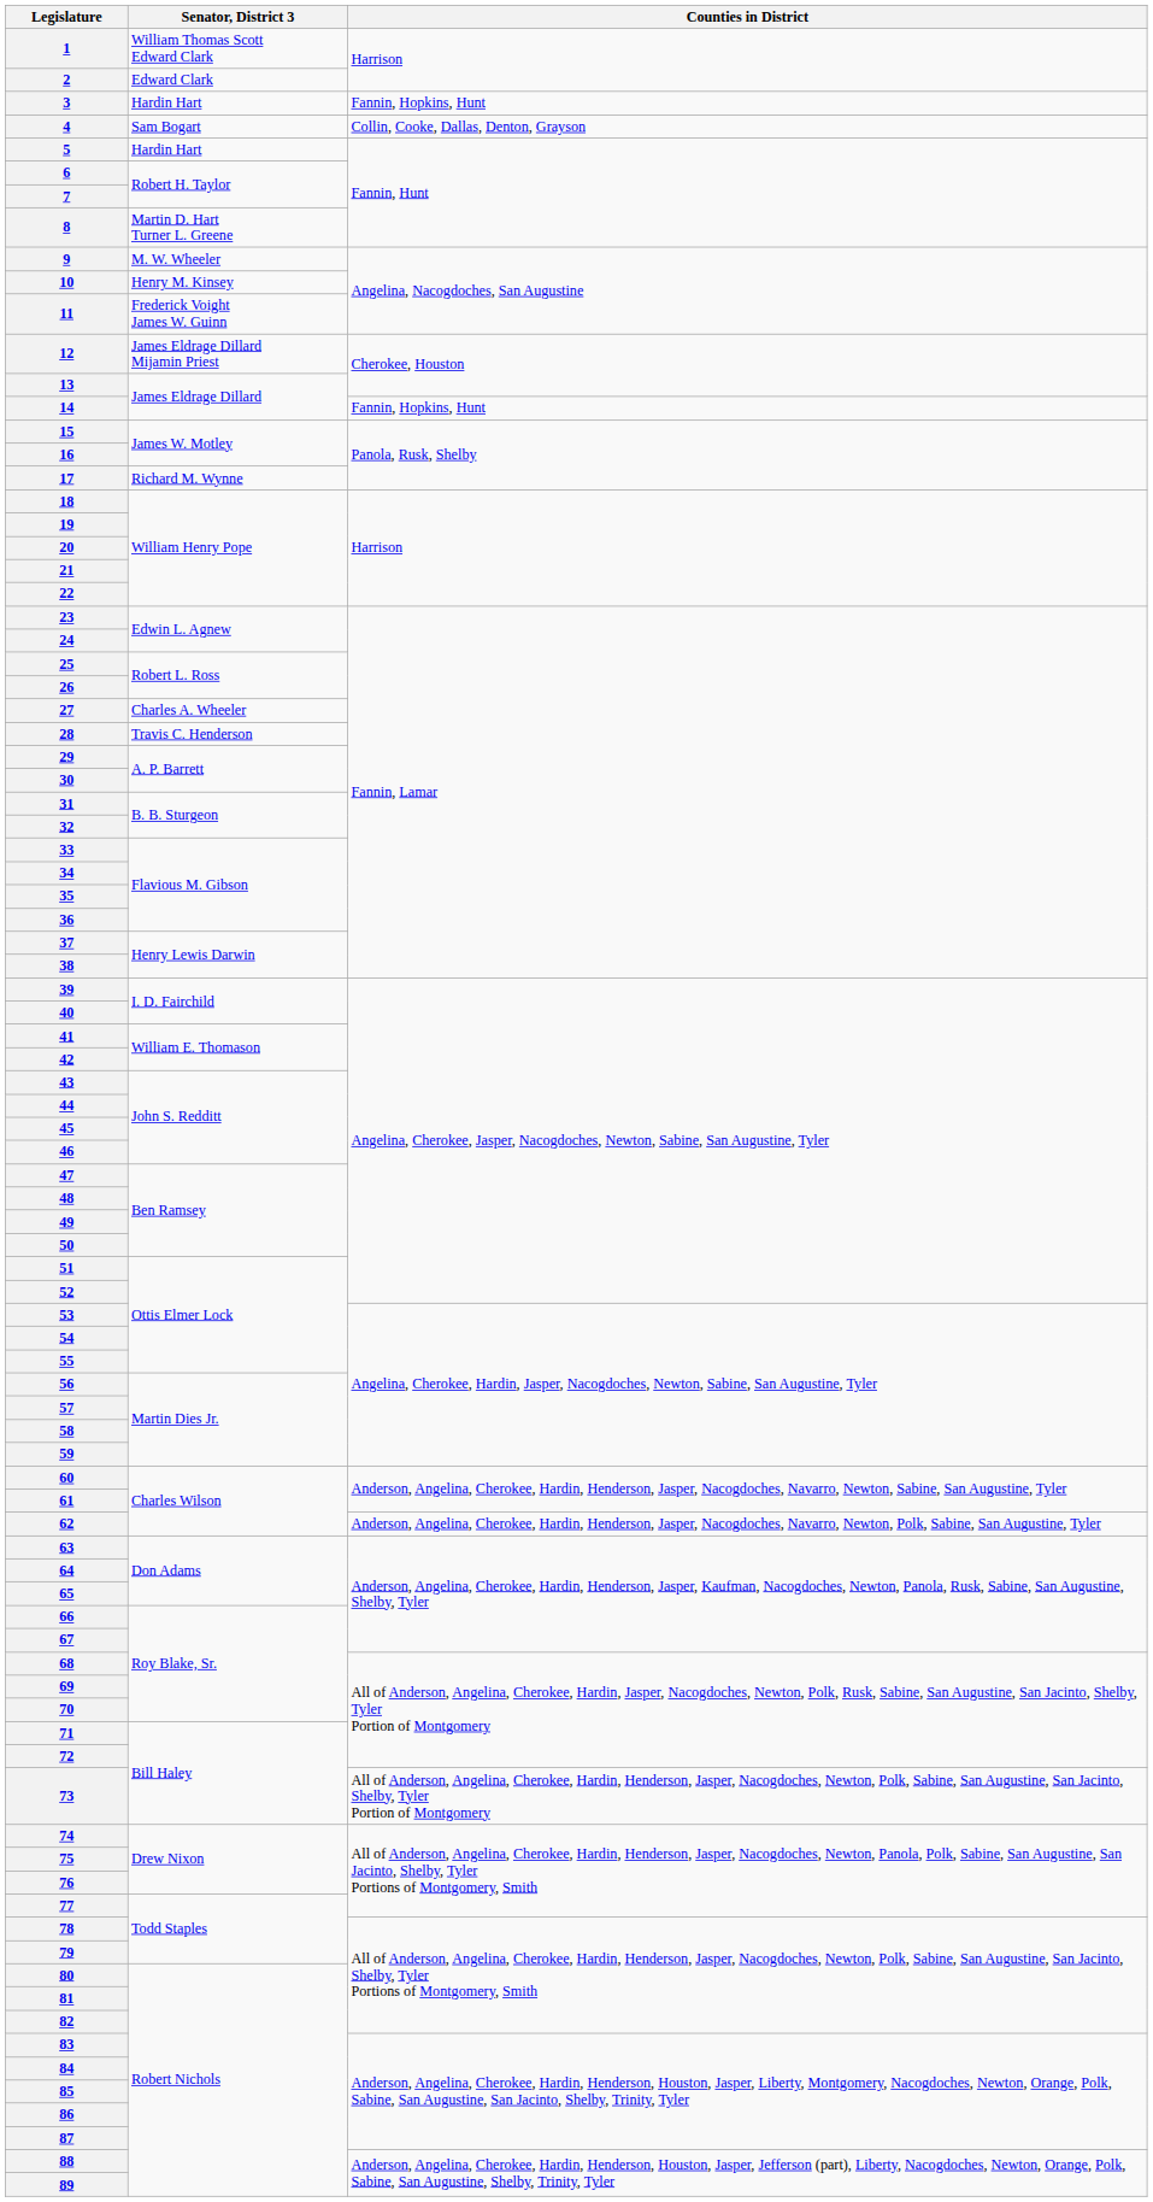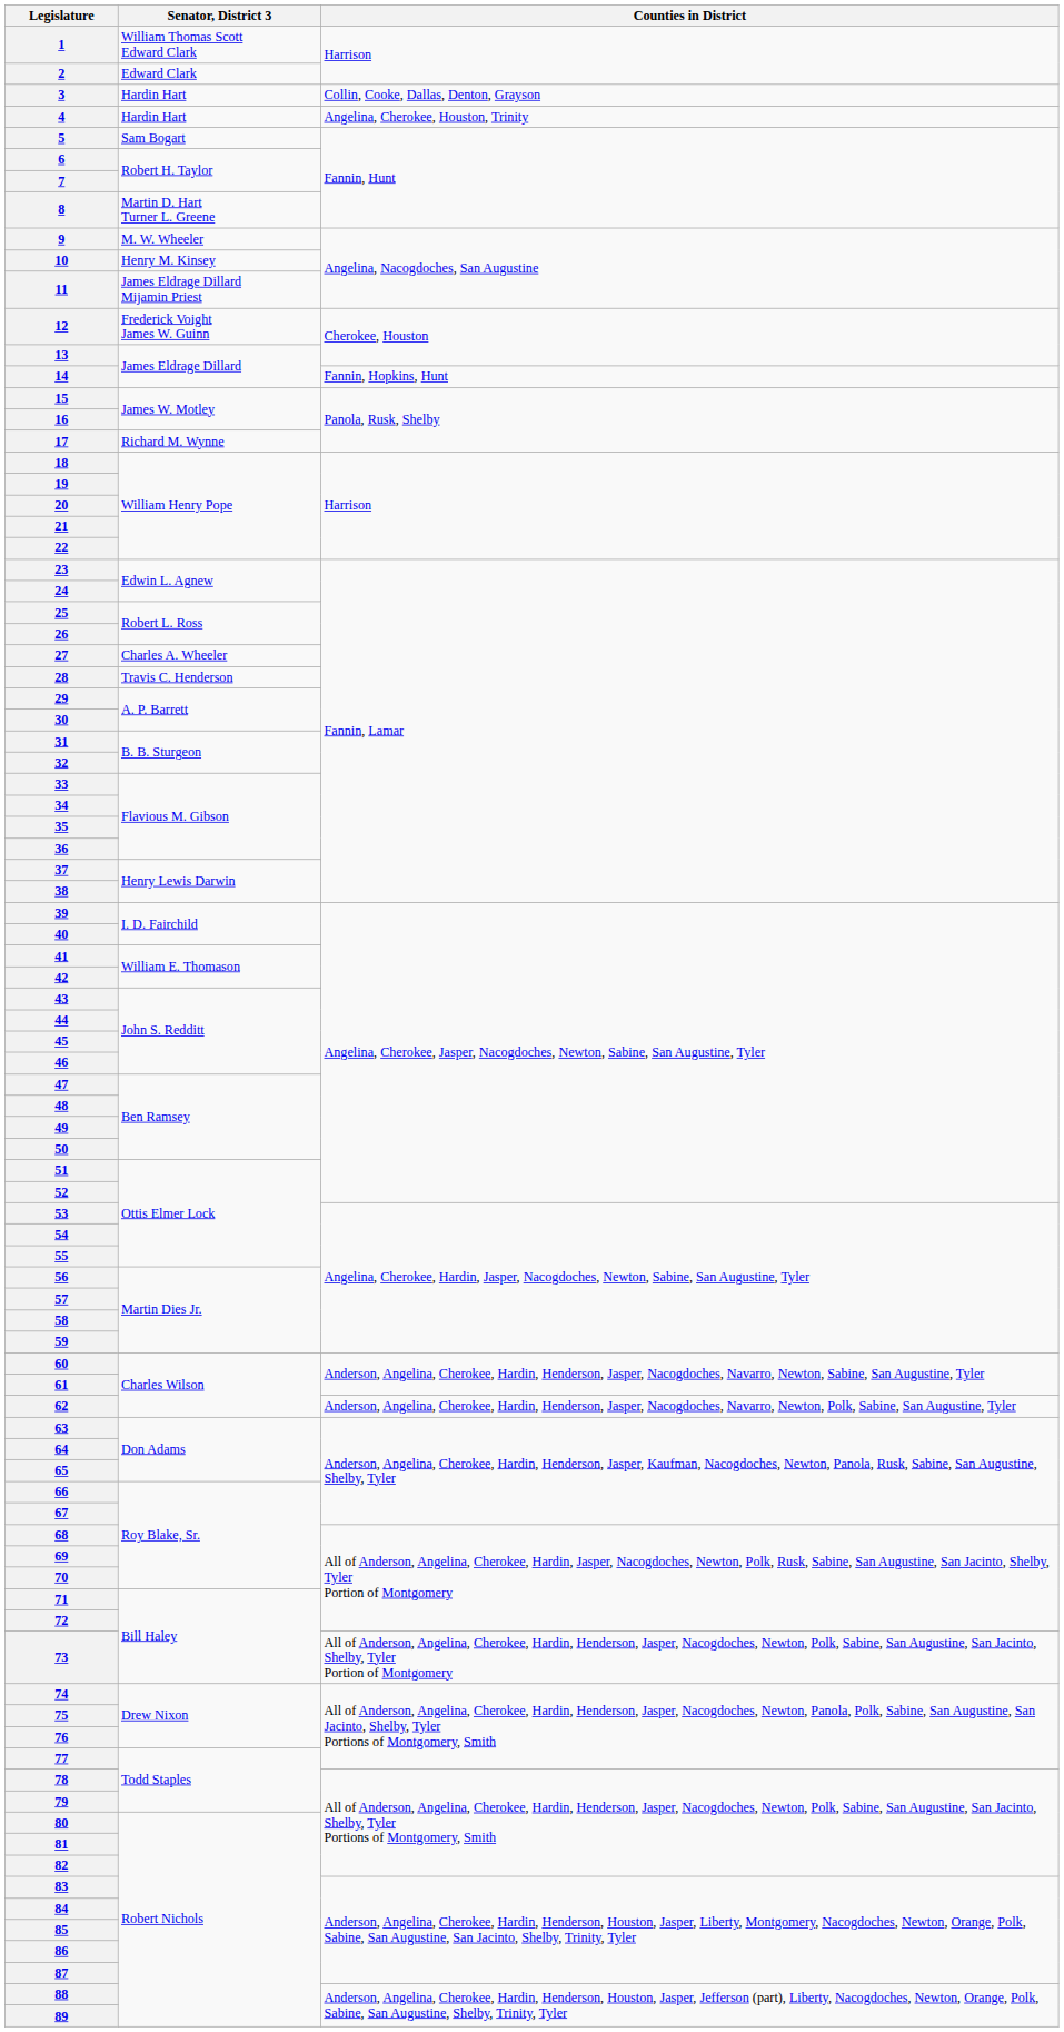3 | Counties in District: Fannin, Hopkins, Hunt -> Collin, Cooke, Dallas, Denton, Grayson
4 | Senator, District 3: Sam Bogart -> Hardin Hart
4 | Counties in District: Collin, Cooke, Dallas, Denton, Grayson -> Angelina, Cherokee, Houston, Trinity
5 | Senator, District 3: Hardin Hart -> Sam Bogart
11 | Senator, District 3: Frederick Voight James W. Guinn -> James Eldrage Dillard Mijamin Priest
12 | Senator, District 3: James Eldrage Dillard Mijamin Priest -> Frederick Voight James W. Guinn
